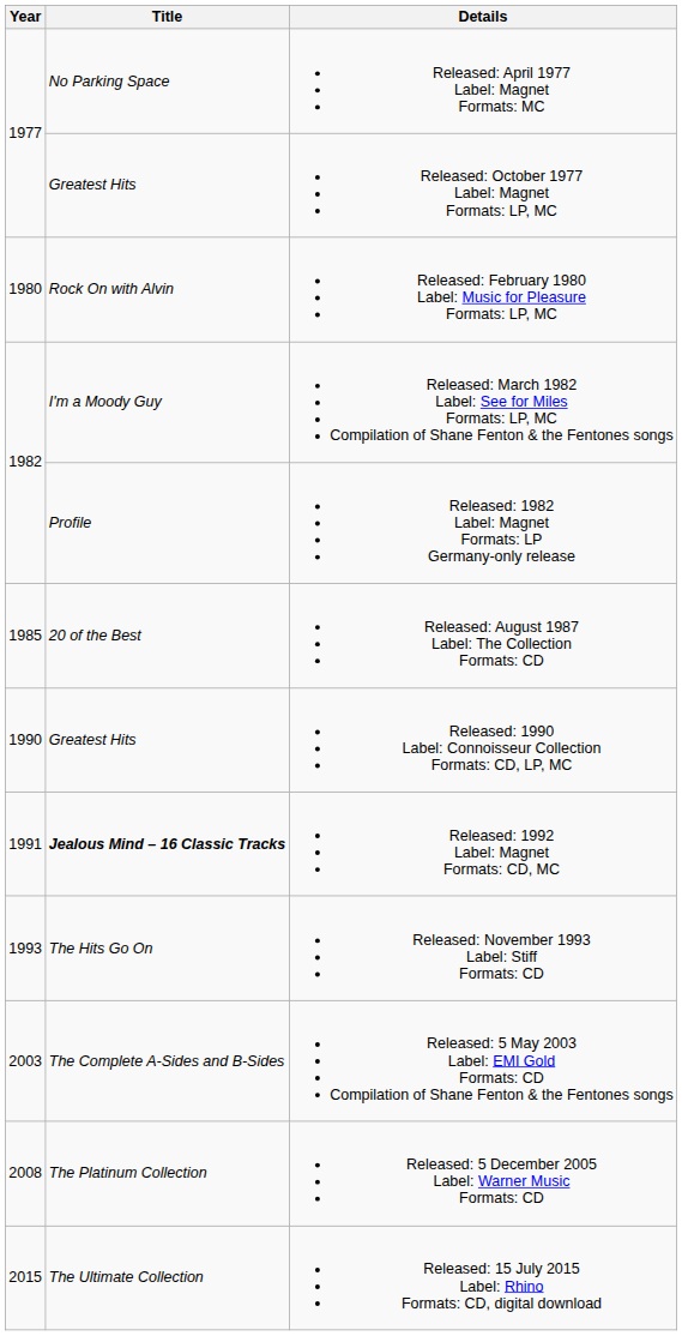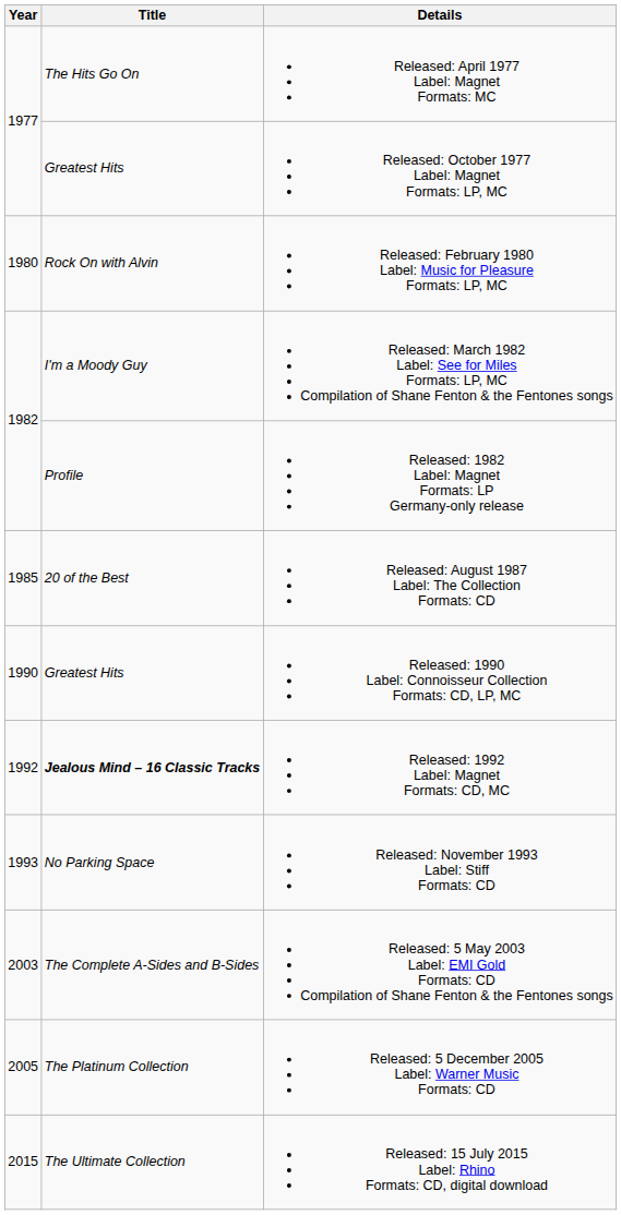Released: April 1977 Label: Magnet Formats: MC | Title: No Parking Space -> The Hits Go On
Released: 1992 Label: Magnet Formats: CD, MC | Year: 1991 -> 1992
Released: November 1993 Label: Stiff Formats: CD | Title: The Hits Go On -> No Parking Space
Released: 5 December 2005 Label: Warner Music Formats: CD | Year: 2008 -> 2005
